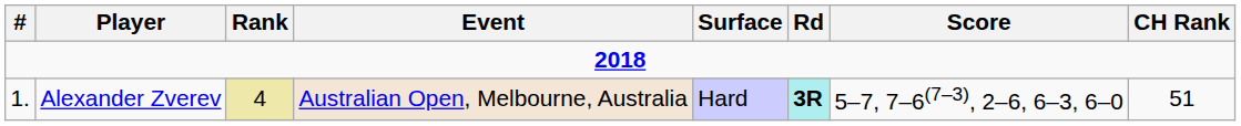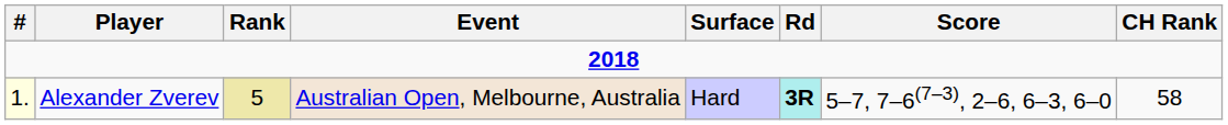Alexander Zverev | #: no background -> lightyellow background
Alexander Zverev | Rank: 4 -> 5
Alexander Zverev | CH Rank: 51 -> 58
